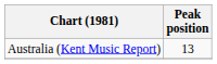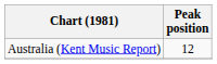Australia (Kent Music Report) | Peak position: 13 -> 12
